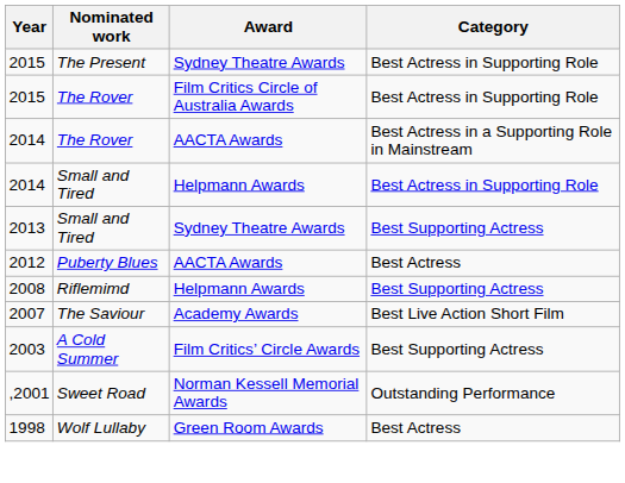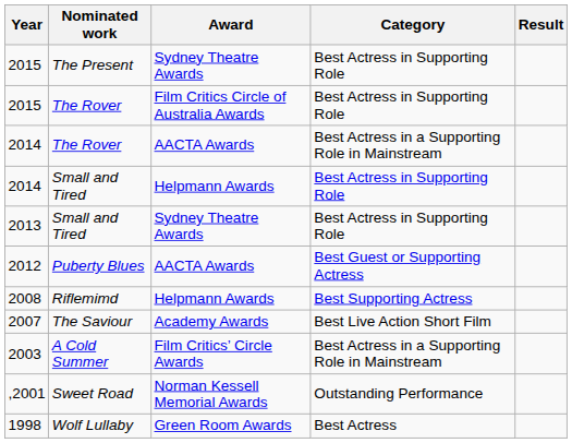+ column: Result
2013 | Category: Best Supporting Actress -> Best Actress in Supporting Role
2012 | Category: Best Actress -> Best Guest or Supporting Actress
2003 | Category: Best Supporting Actress -> Best Actress in a Supporting Role in Mainstream
